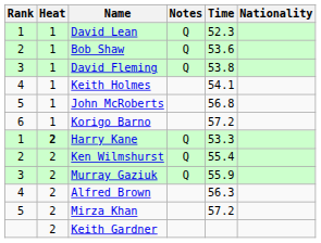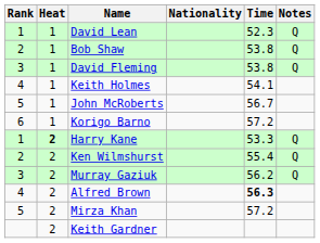columns swapped: Nationality <-> Notes
Bob Shaw | Time: 53.6 -> 53.8
John McRoberts | Time: 56.8 -> 56.7
Murray Gaziuk | Time: 55.9 -> 56.2
Alfred Brown | Time: normal -> bold
